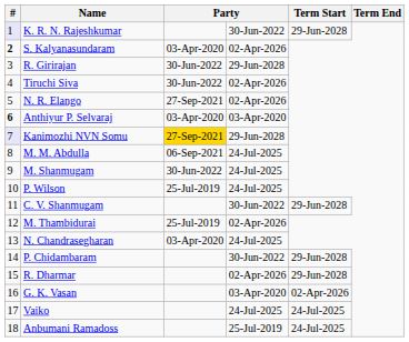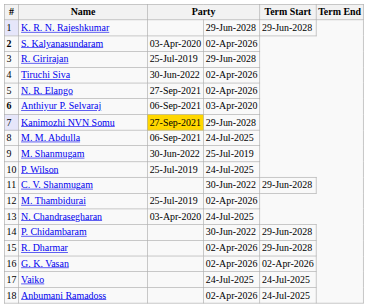K. R. N. Rajeshkumar | column 4: 30-Jun-2022 -> 29-Jun-2028
R. Girirajan | column 3: 30-Jun-2022 -> 25-Jul-2019
Anthiyur P. Selvaraj | column 3: 03-Apr-2020 -> 06-Sep-2021
M. Shanmugam | column 4: 24-Jul-2025 -> 25-Jul-2019
G. K. Vasan | column 4: 03-Apr-2020 -> 02-Apr-2026
Anbumani Ramadoss | column 4: 25-Jul-2019 -> 02-Apr-2026
